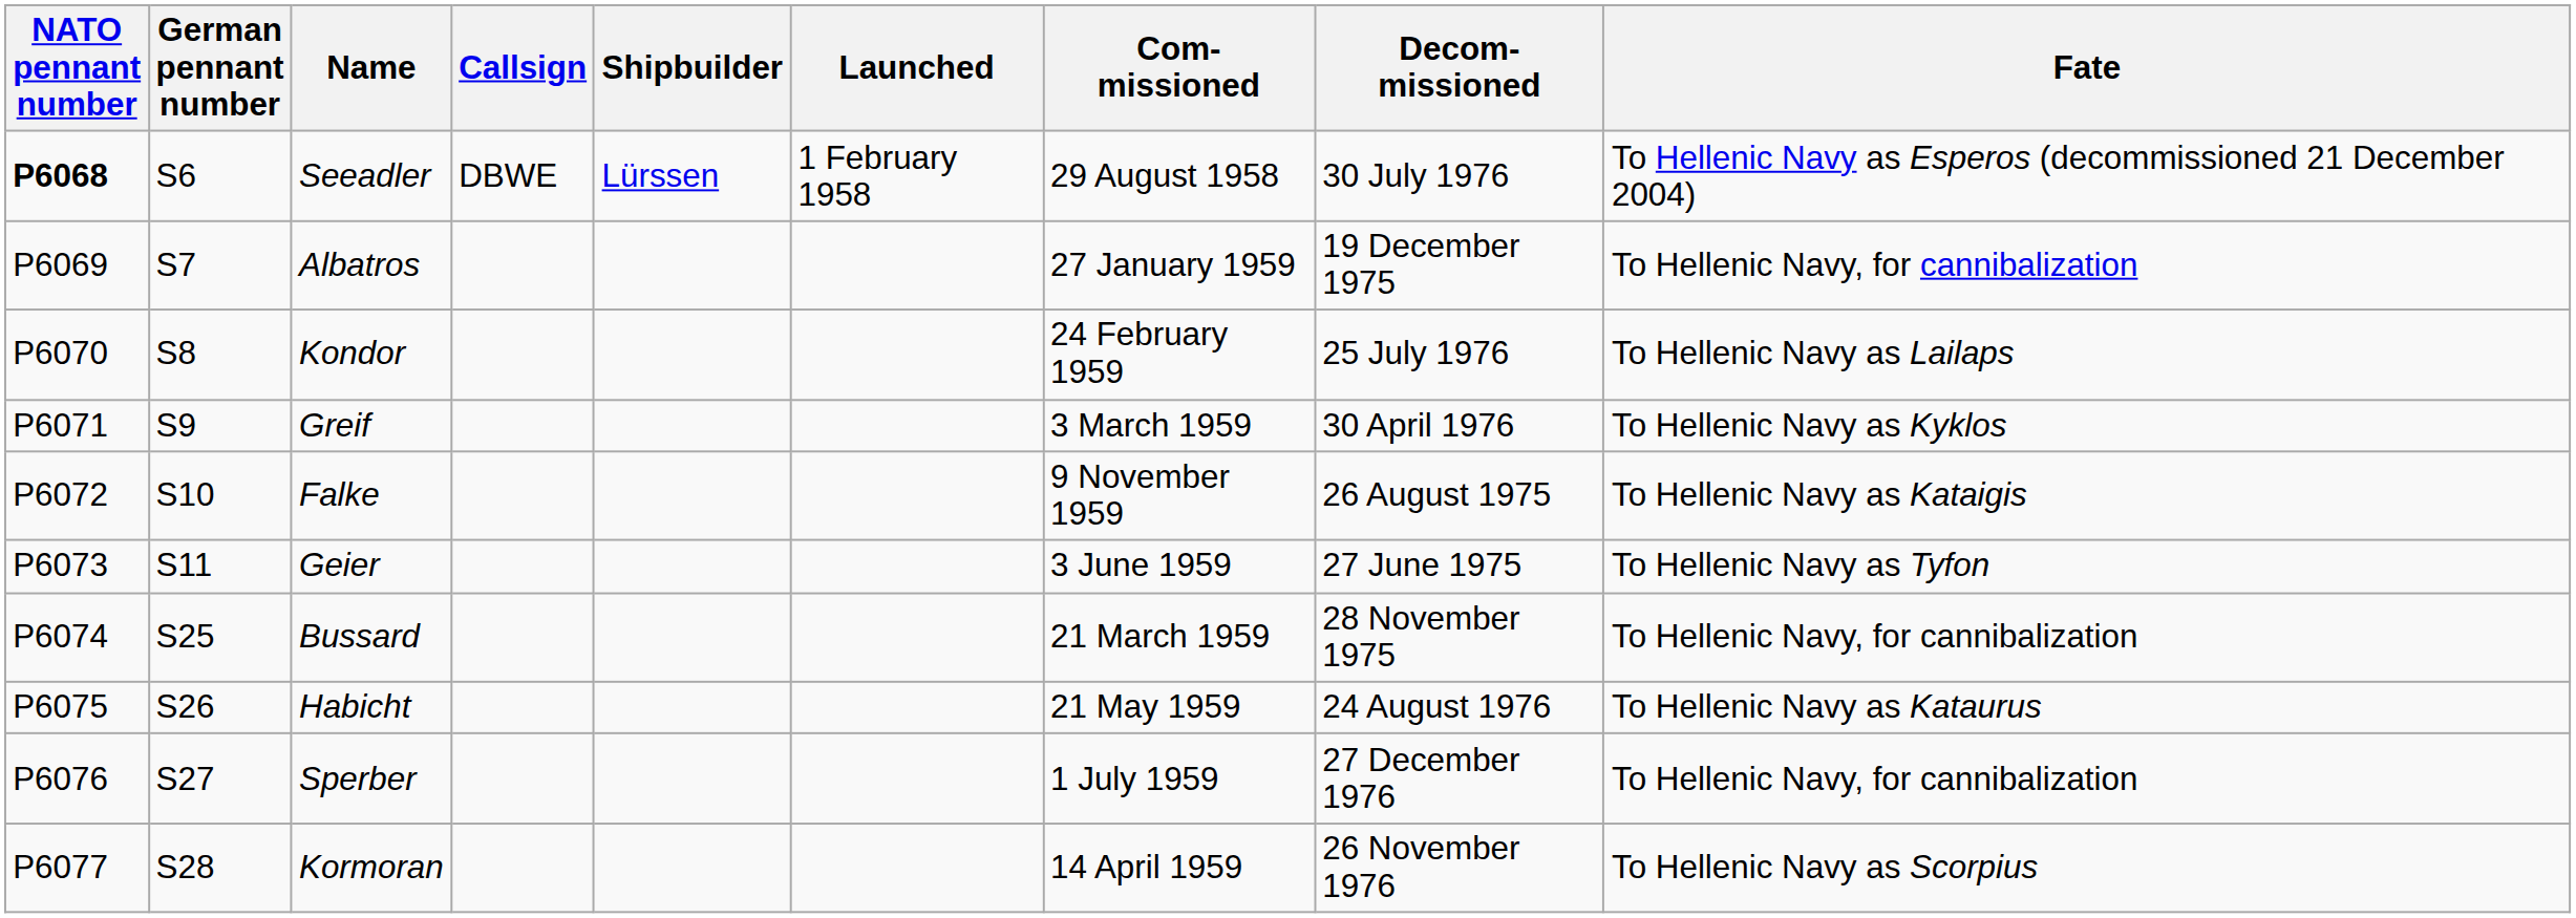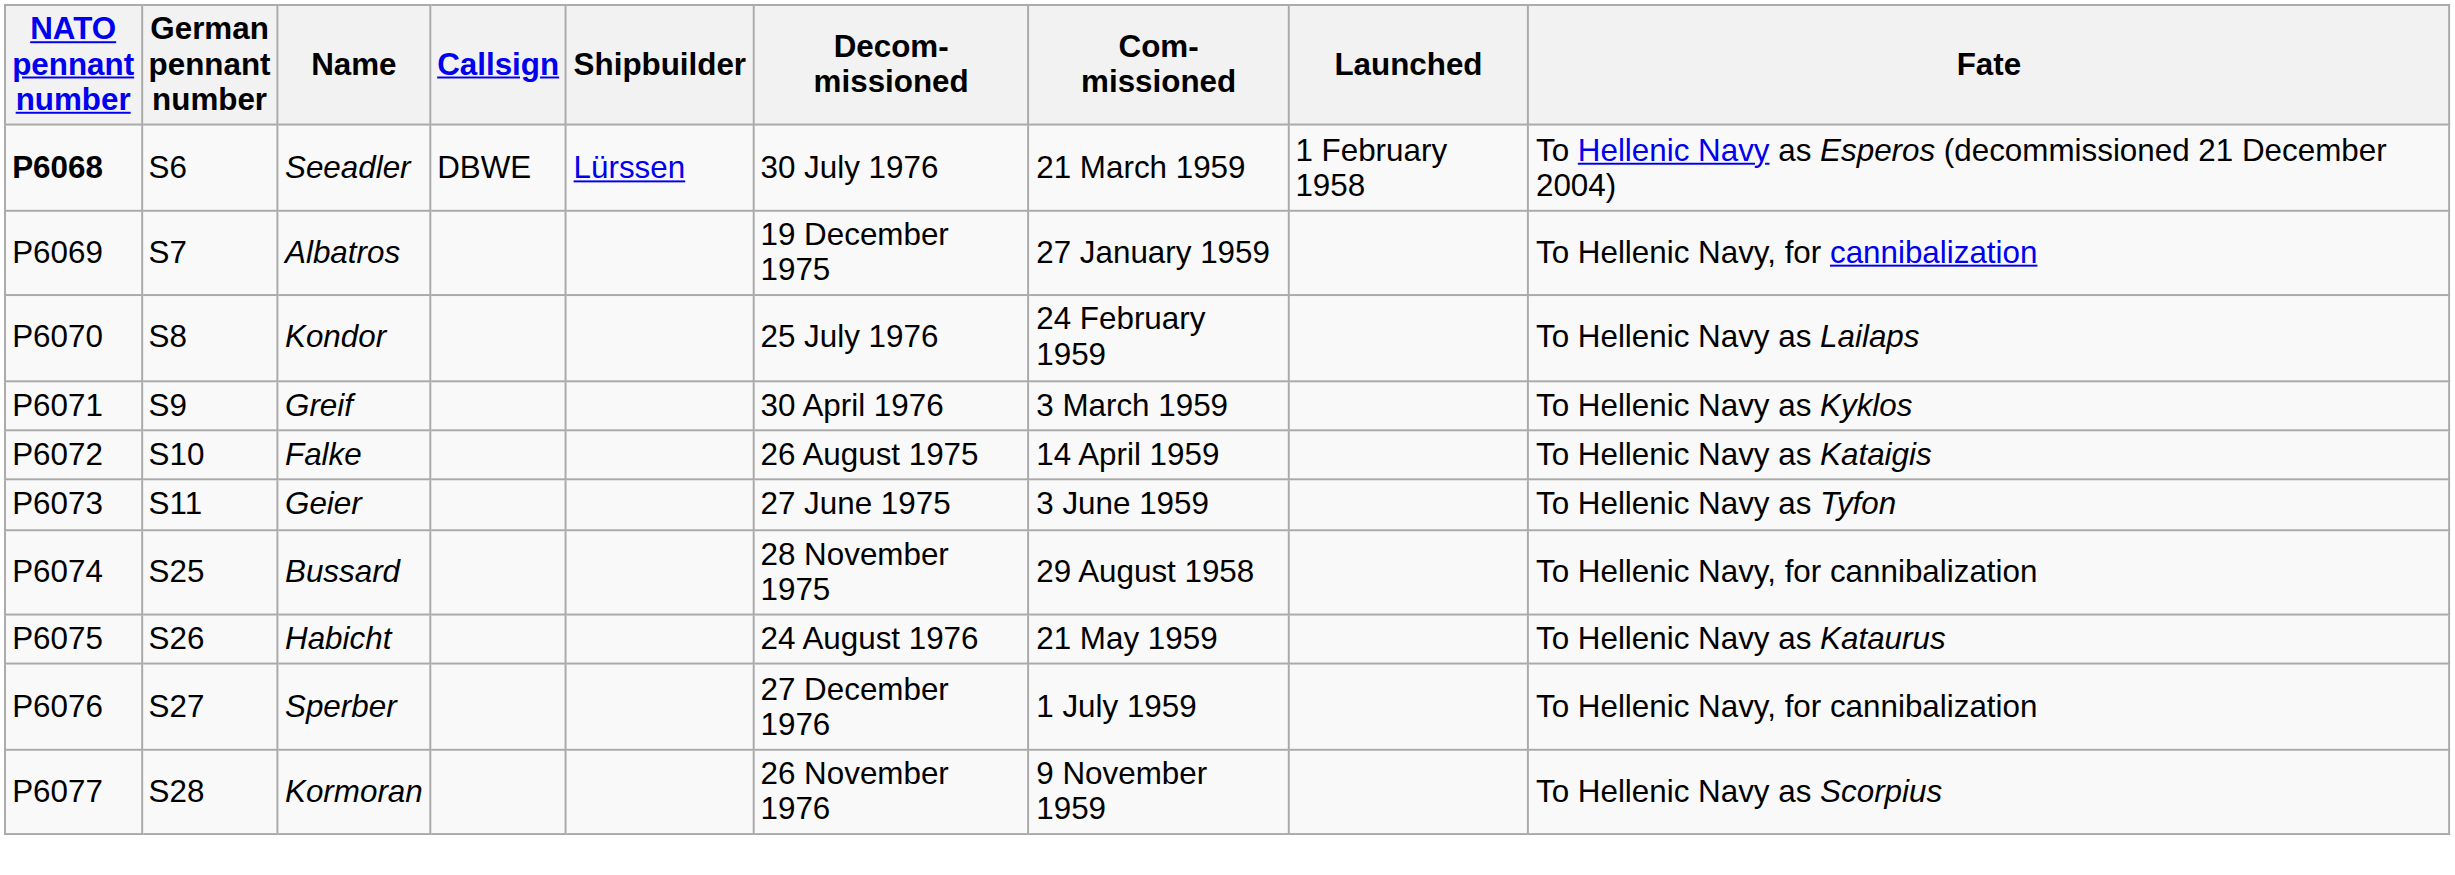columns swapped: Launched <-> Decom- missioned
Seeadler | Com- missioned: 29 August 1958 -> 21 March 1959
Falke | Com- missioned: 9 November 1959 -> 14 April 1959
Bussard | Com- missioned: 21 March 1959 -> 29 August 1958
Kormoran | Com- missioned: 14 April 1959 -> 9 November 1959
